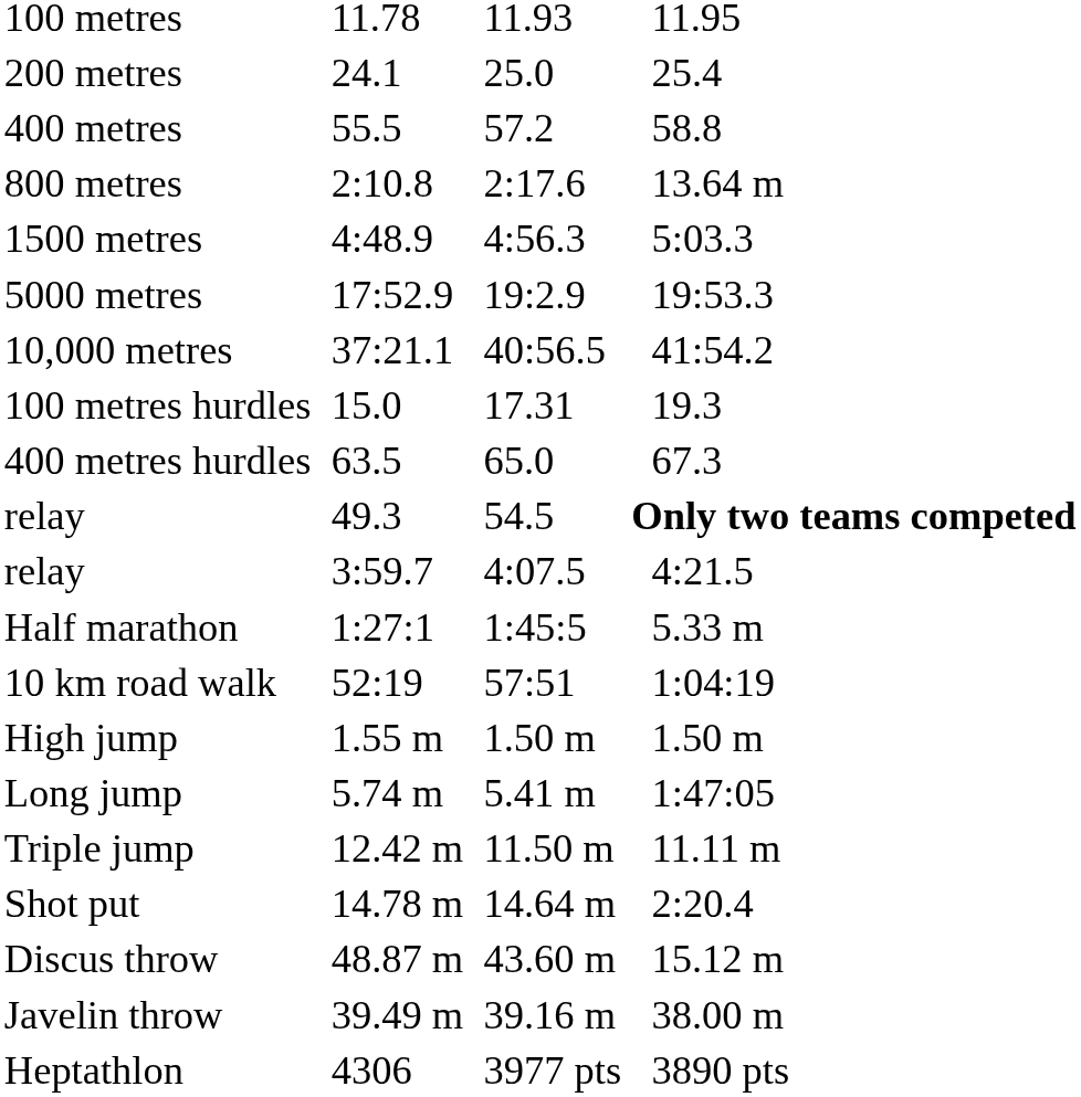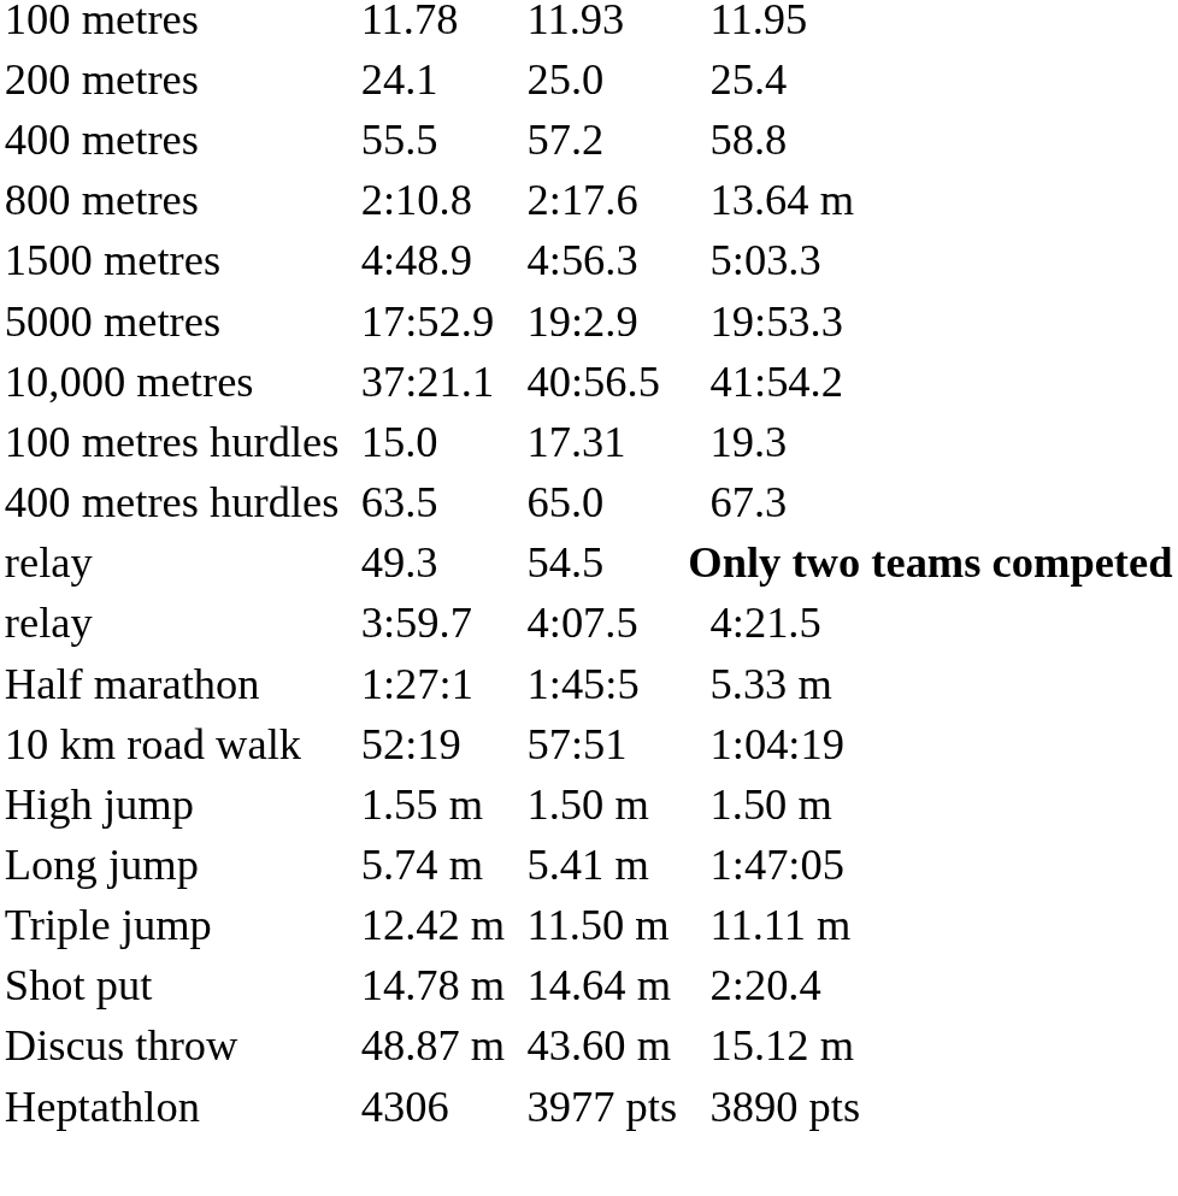- row: Javelin throw | 39.49 m | 39.16 m | 38.00 m
